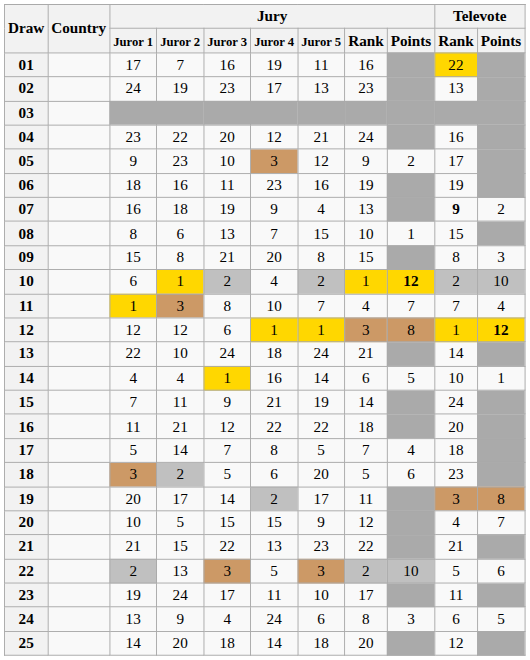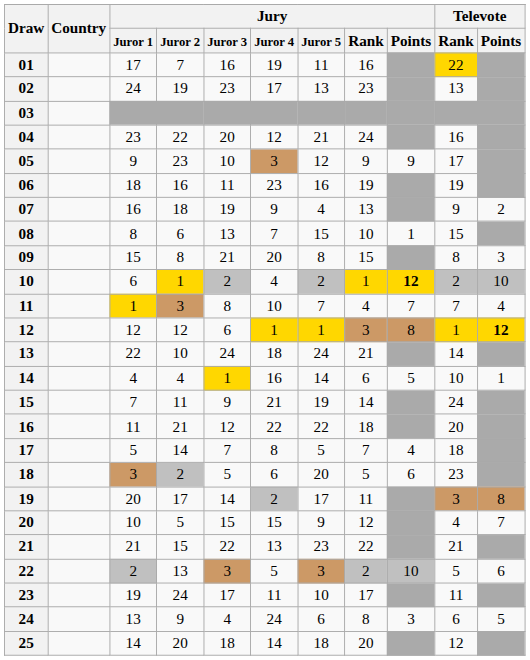05 | Jury / Points: 2 -> 9
07 | Televote / Rank: bold -> normal
